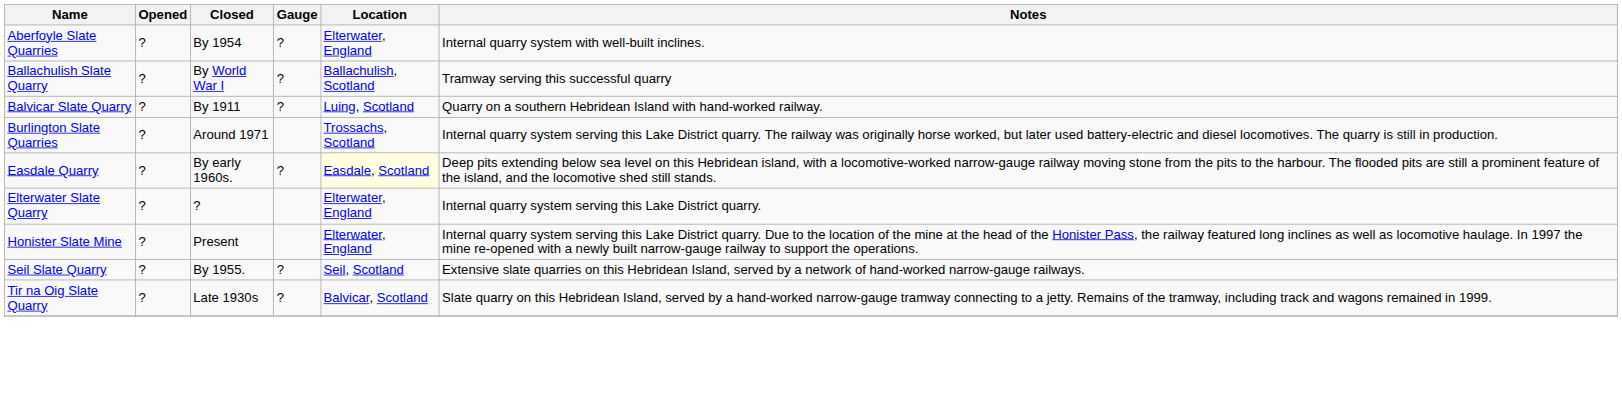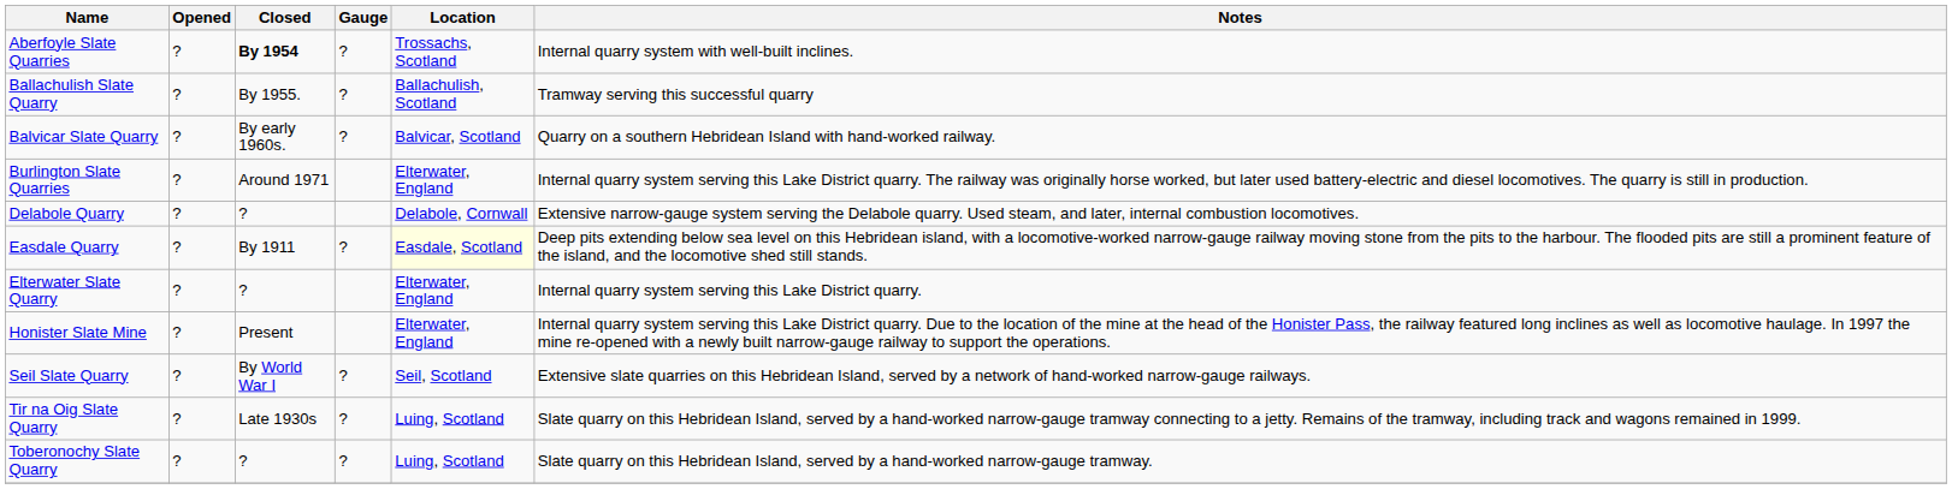Aberfoyle Slate Quarries | Closed: normal -> bold
Aberfoyle Slate Quarries | Location: Elterwater, England -> Trossachs, Scotland
Ballachulish Slate Quarry | Closed: By World War I -> By 1955.
Balvicar Slate Quarry | Closed: By 1911 -> By early 1960s.
Balvicar Slate Quarry | Location: Luing, Scotland -> Balvicar, Scotland
Burlington Slate Quarries | Location: Trossachs, Scotland -> Elterwater, England
+ row: Delabole Quarry | ? | ? | Delabole, Cornwall | Extensive narrow-gauge system serving the Delabole quarry. Used steam, and later, internal combustion locomotives.
Easdale Quarry | Closed: By early 1960s. -> By 1911
Seil Slate Quarry | Closed: By 1955. -> By World War I
Tir na Oig Slate Quarry | Location: Balvicar, Scotland -> Luing, Scotland
+ row: Toberonochy Slate Quarry | ? | ? | ? | Luing, Scotland | Slate quarry on this Hebridean Island, served by a hand-worked narrow-gauge tramway.
